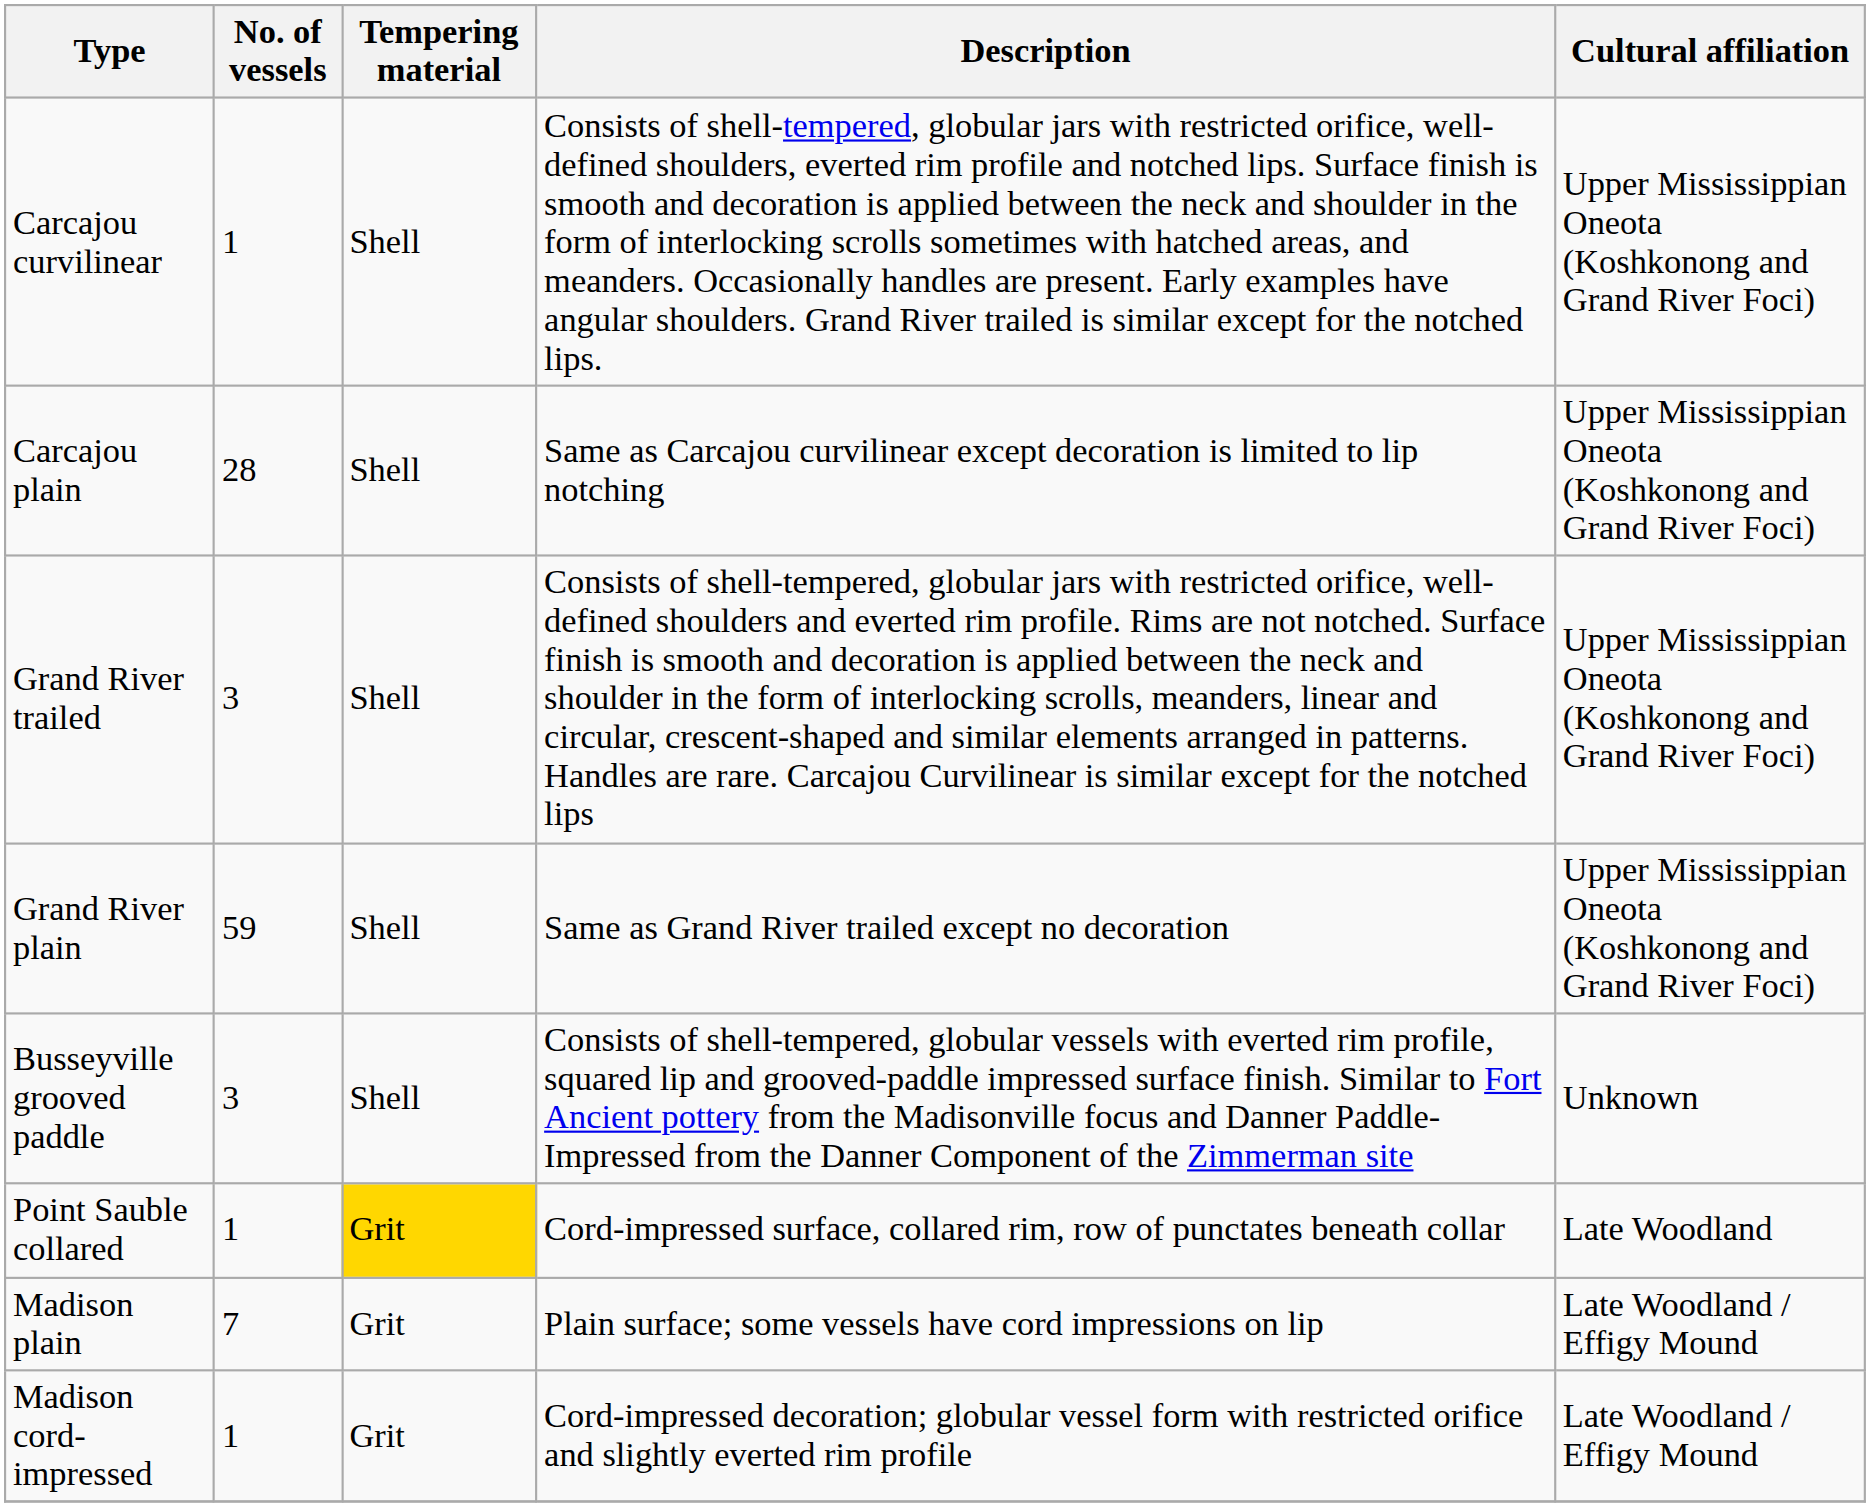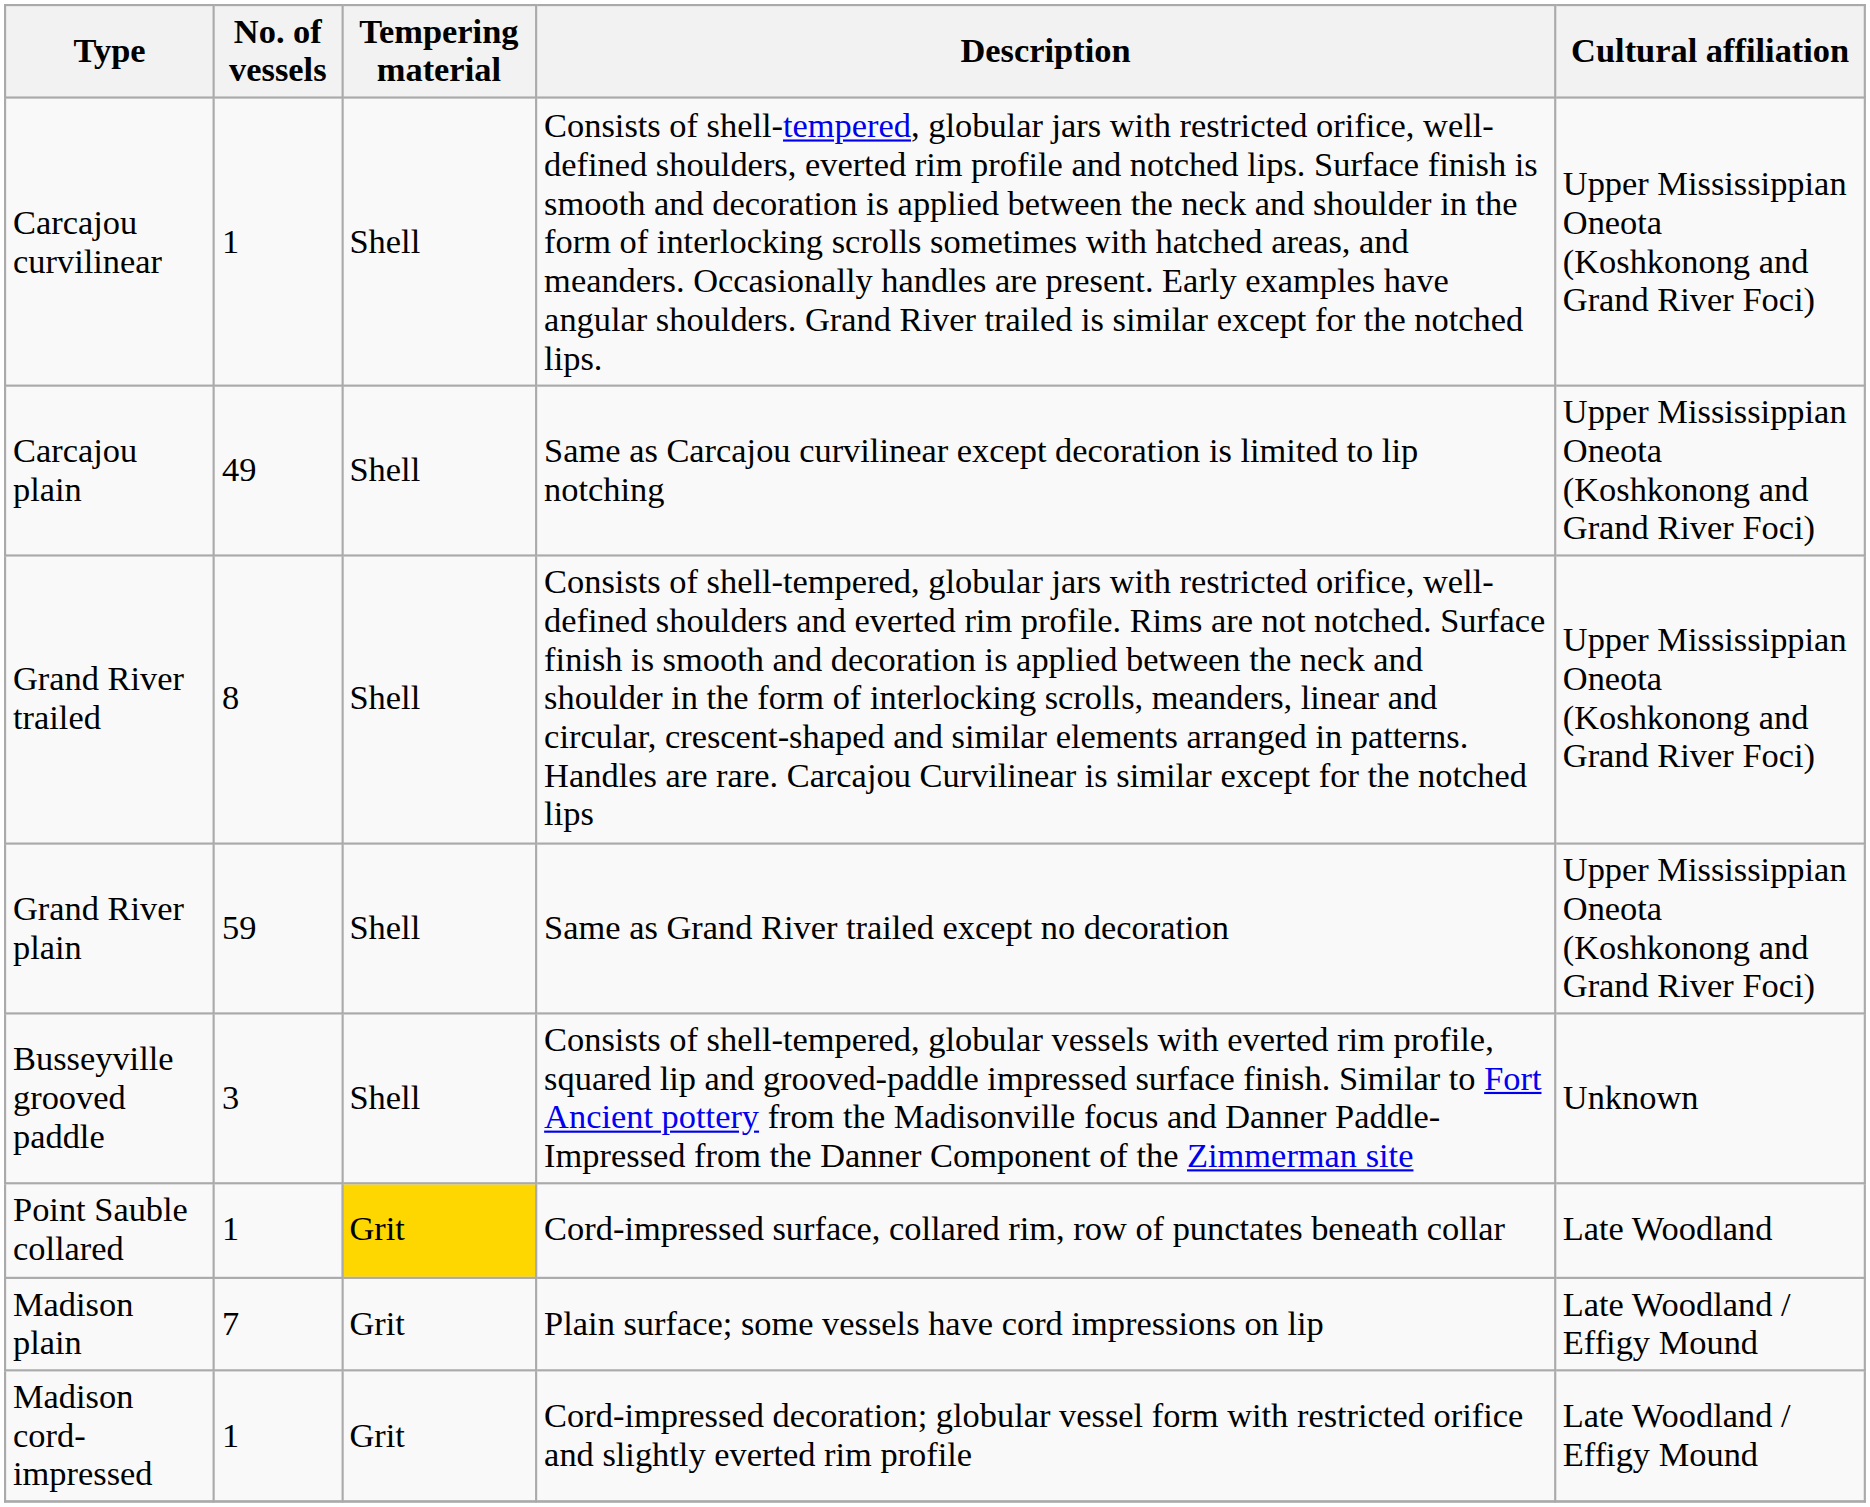Carcajou plain | No. of vessels: 28 -> 49
Grand River trailed | No. of vessels: 3 -> 8
